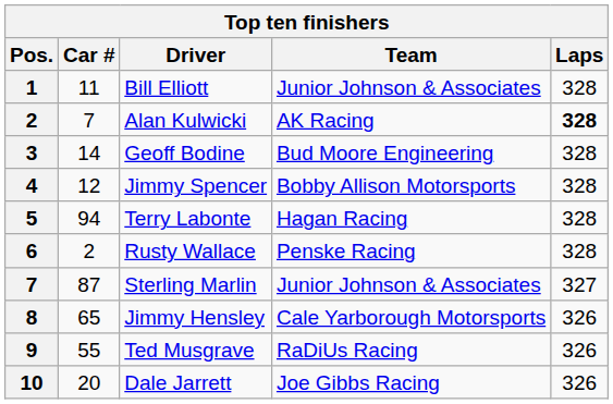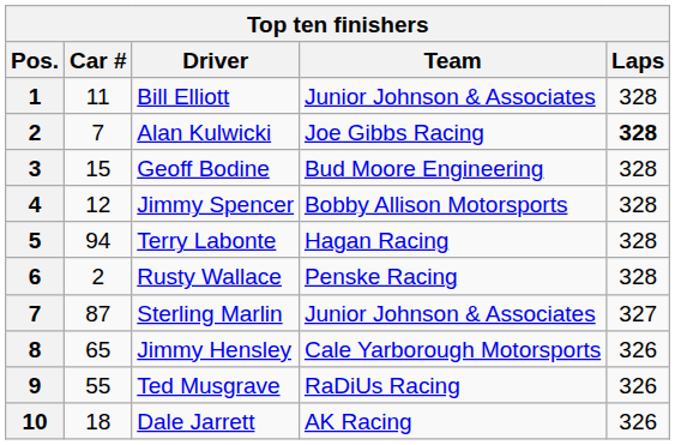Alan Kulwicki | Team: AK Racing -> Joe Gibbs Racing
Geoff Bodine | Car #: 14 -> 15
Dale Jarrett | Car #: 20 -> 18
Dale Jarrett | Team: Joe Gibbs Racing -> AK Racing
